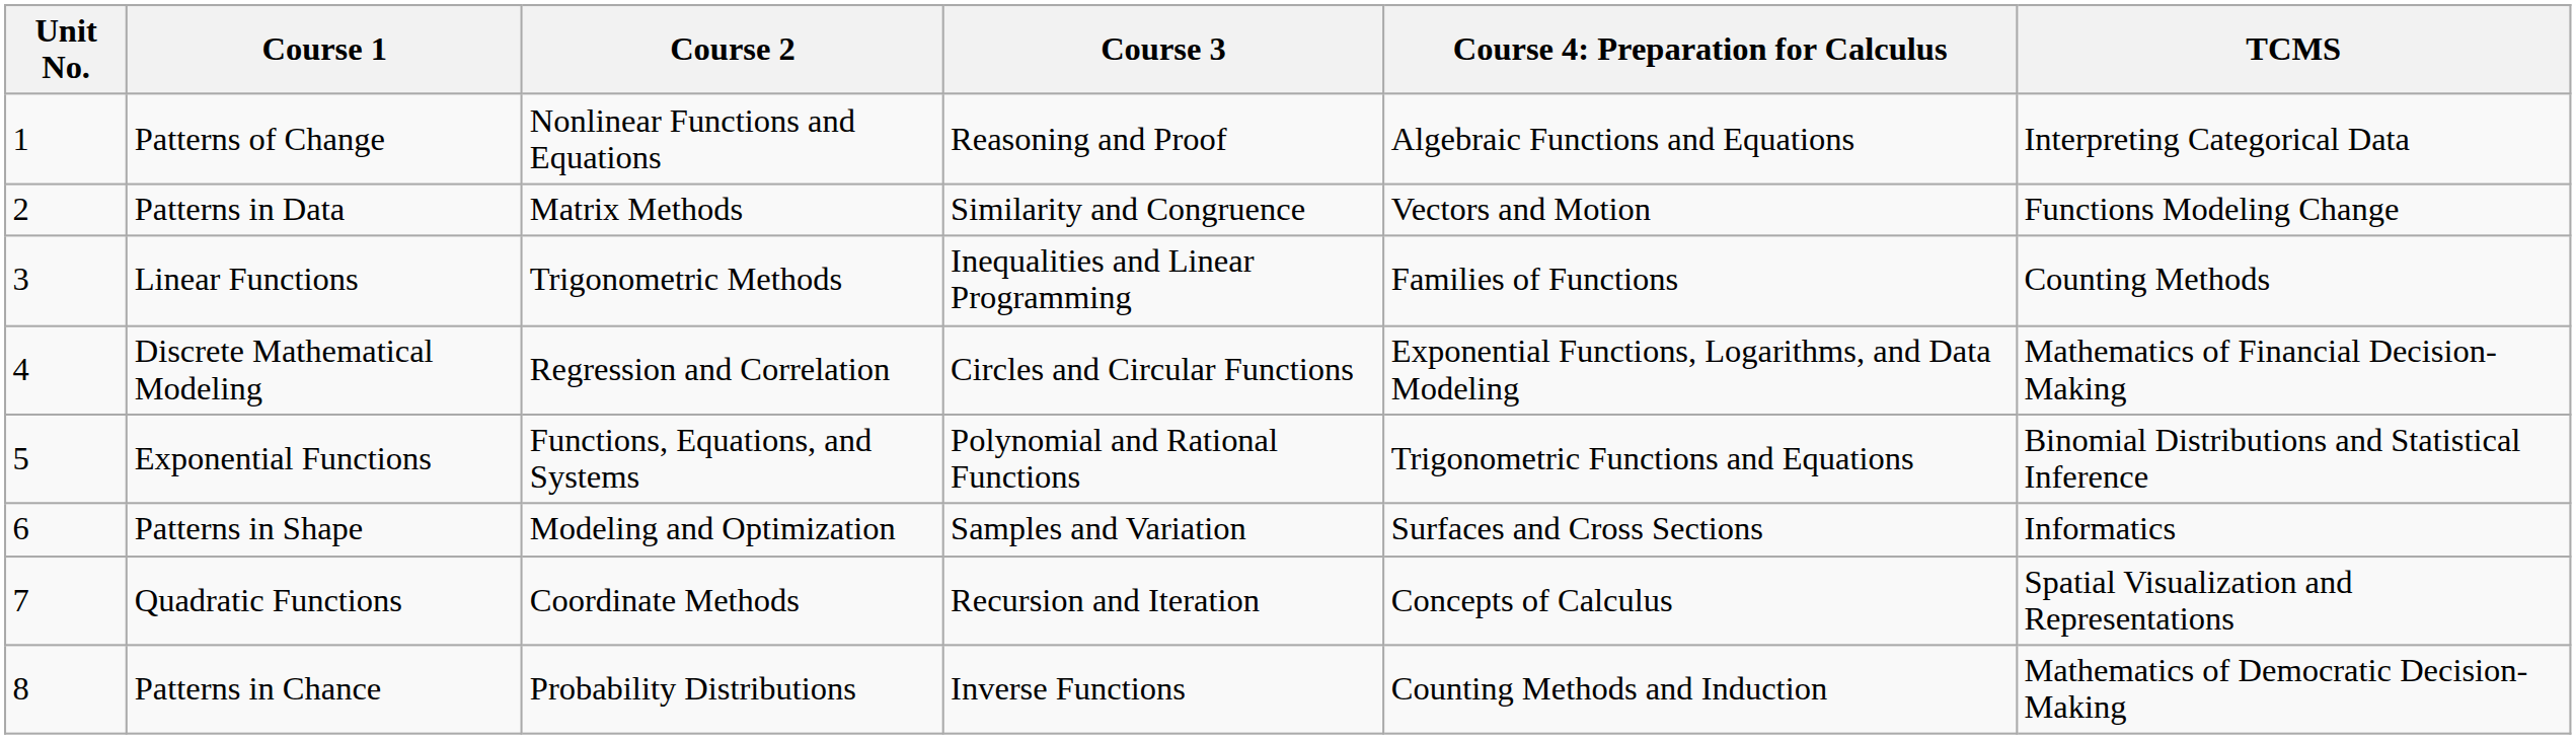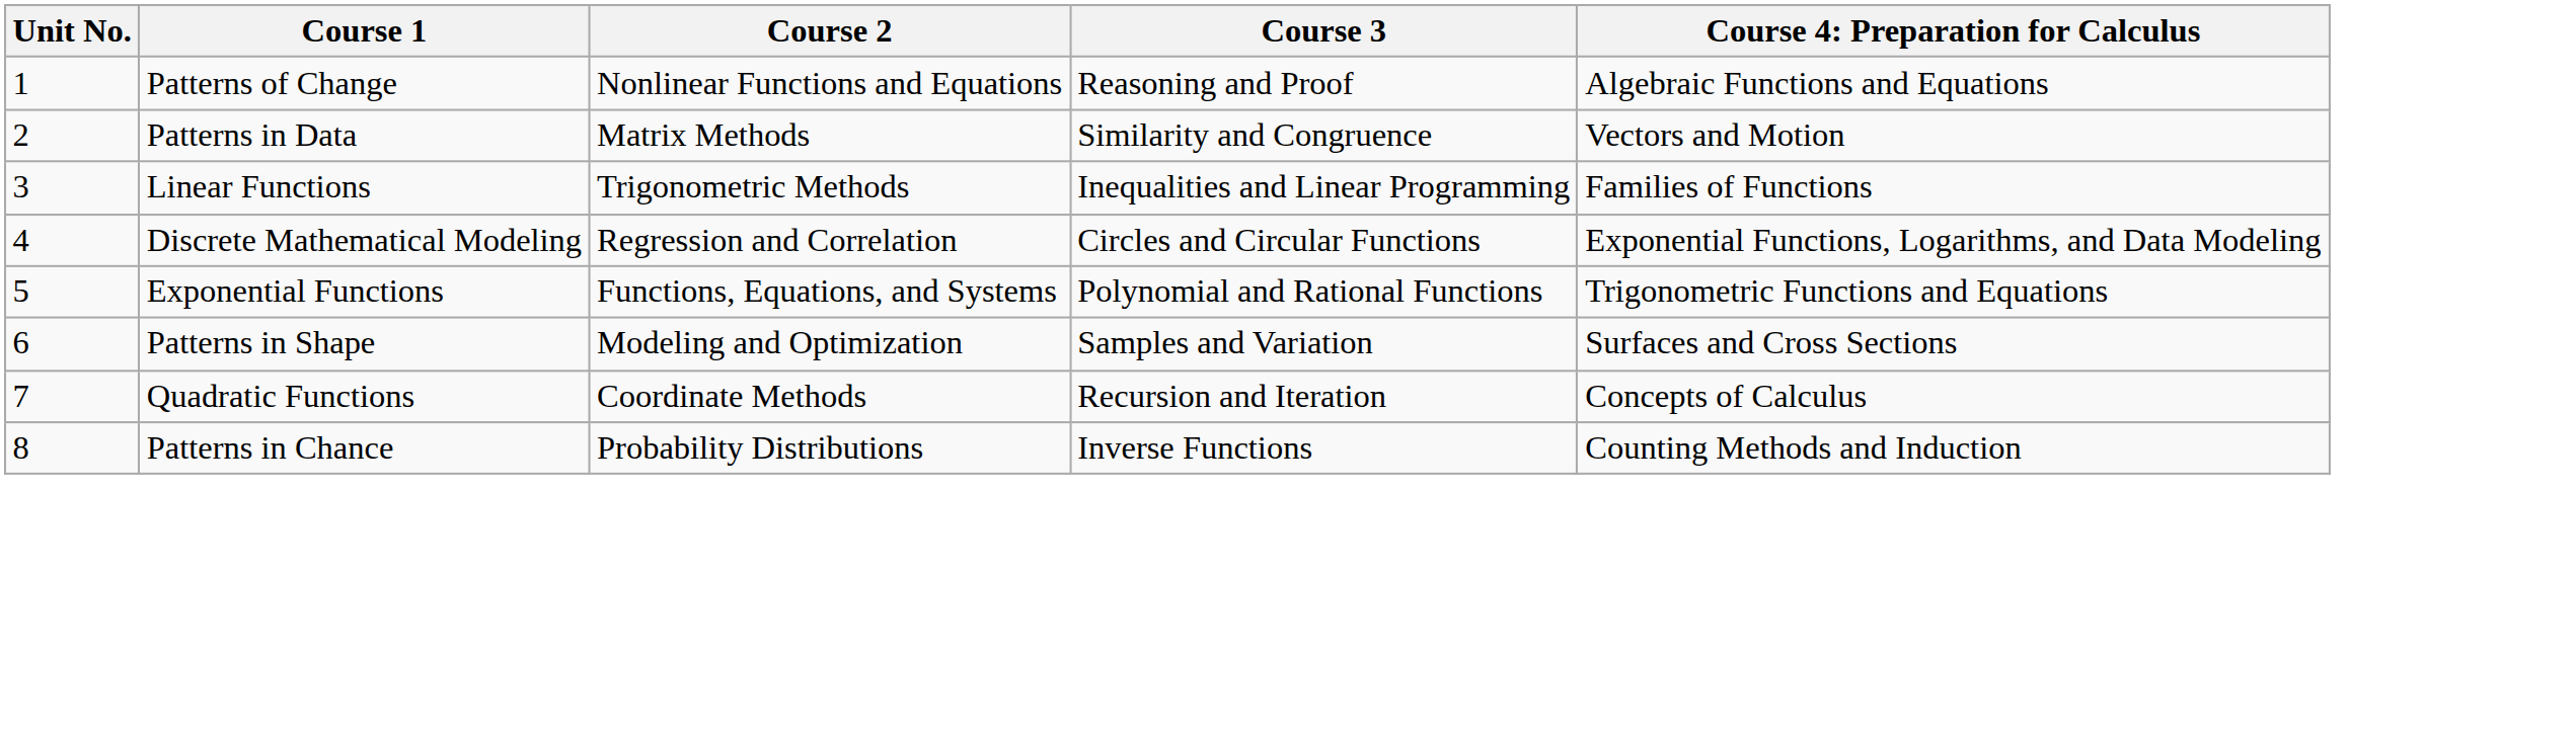- column: TCMS | Interpreting Categorical Data | Functions Modeling Change | Counting Methods | Mathematics of Financial Decision-Making | Binomial Distributions and Statistical Inference | Informatics | Spatial Visualization and Representations | Mathematics of Democratic Decision-Making
